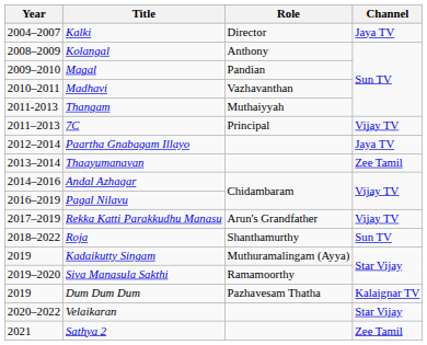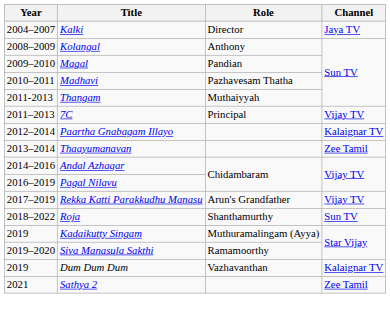Madhavi | Role: Vazhavanthan -> Pazhavesam Thatha
Paartha Gnabagam Illayo | Channel: Jaya TV -> Kalaignar TV
Dum Dum Dum | Role: Pazhavesam Thatha -> Vazhavanthan
- row: 2020–2022 | Velaikaran | Star Vijay
